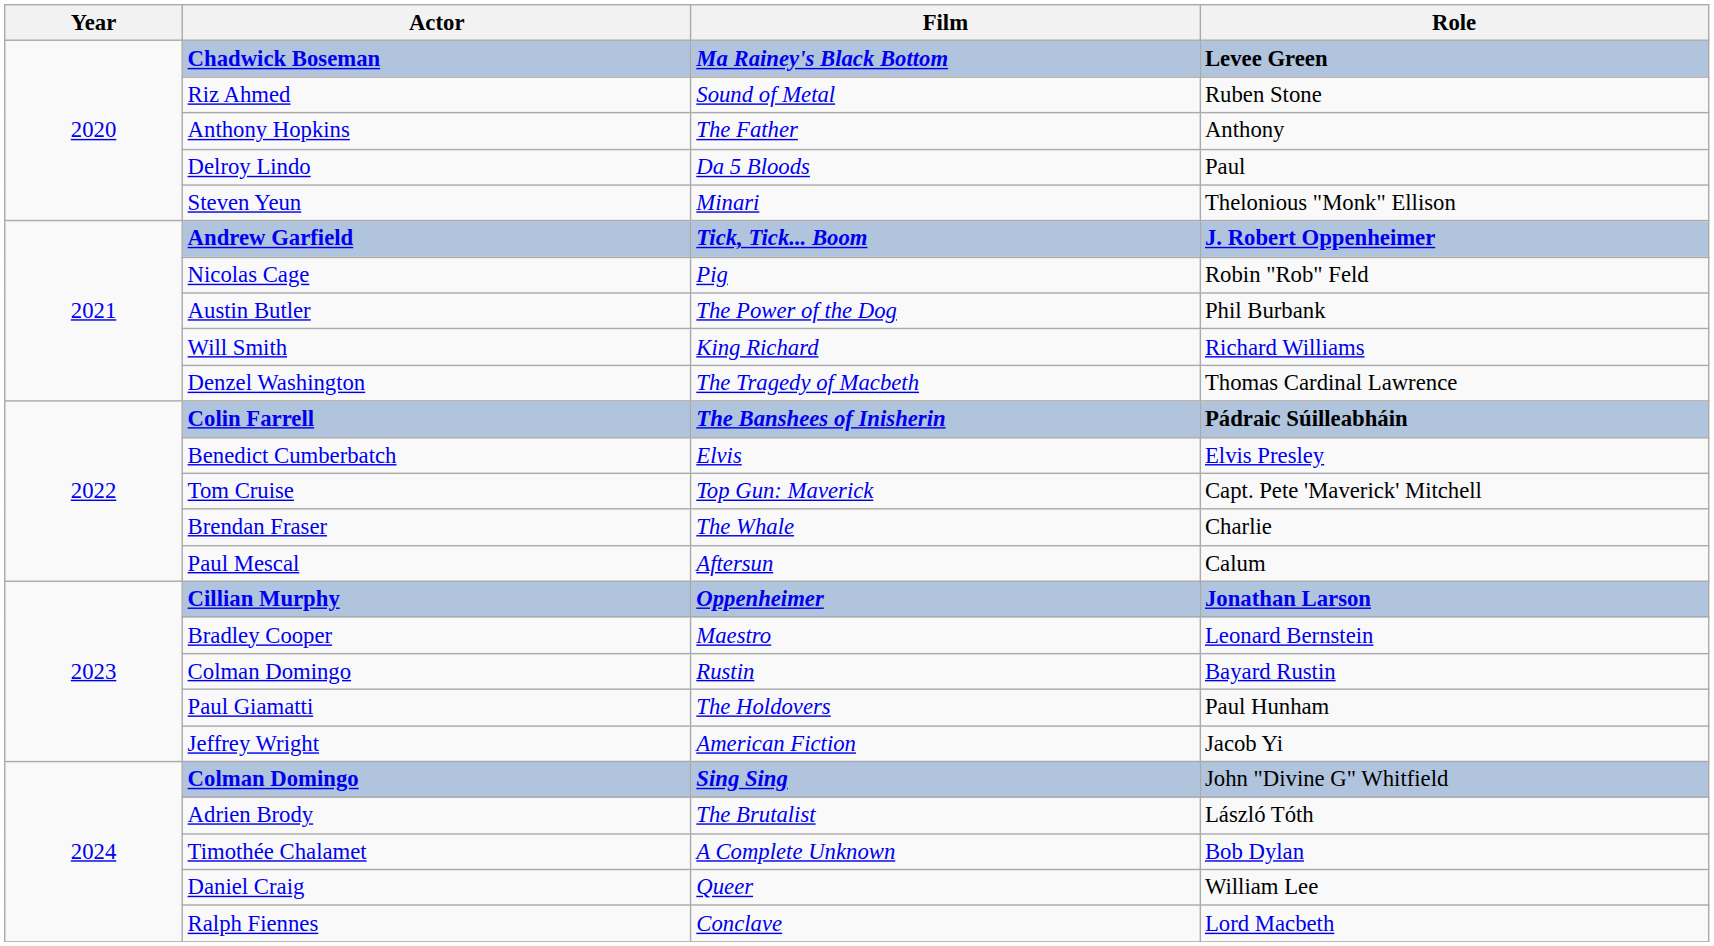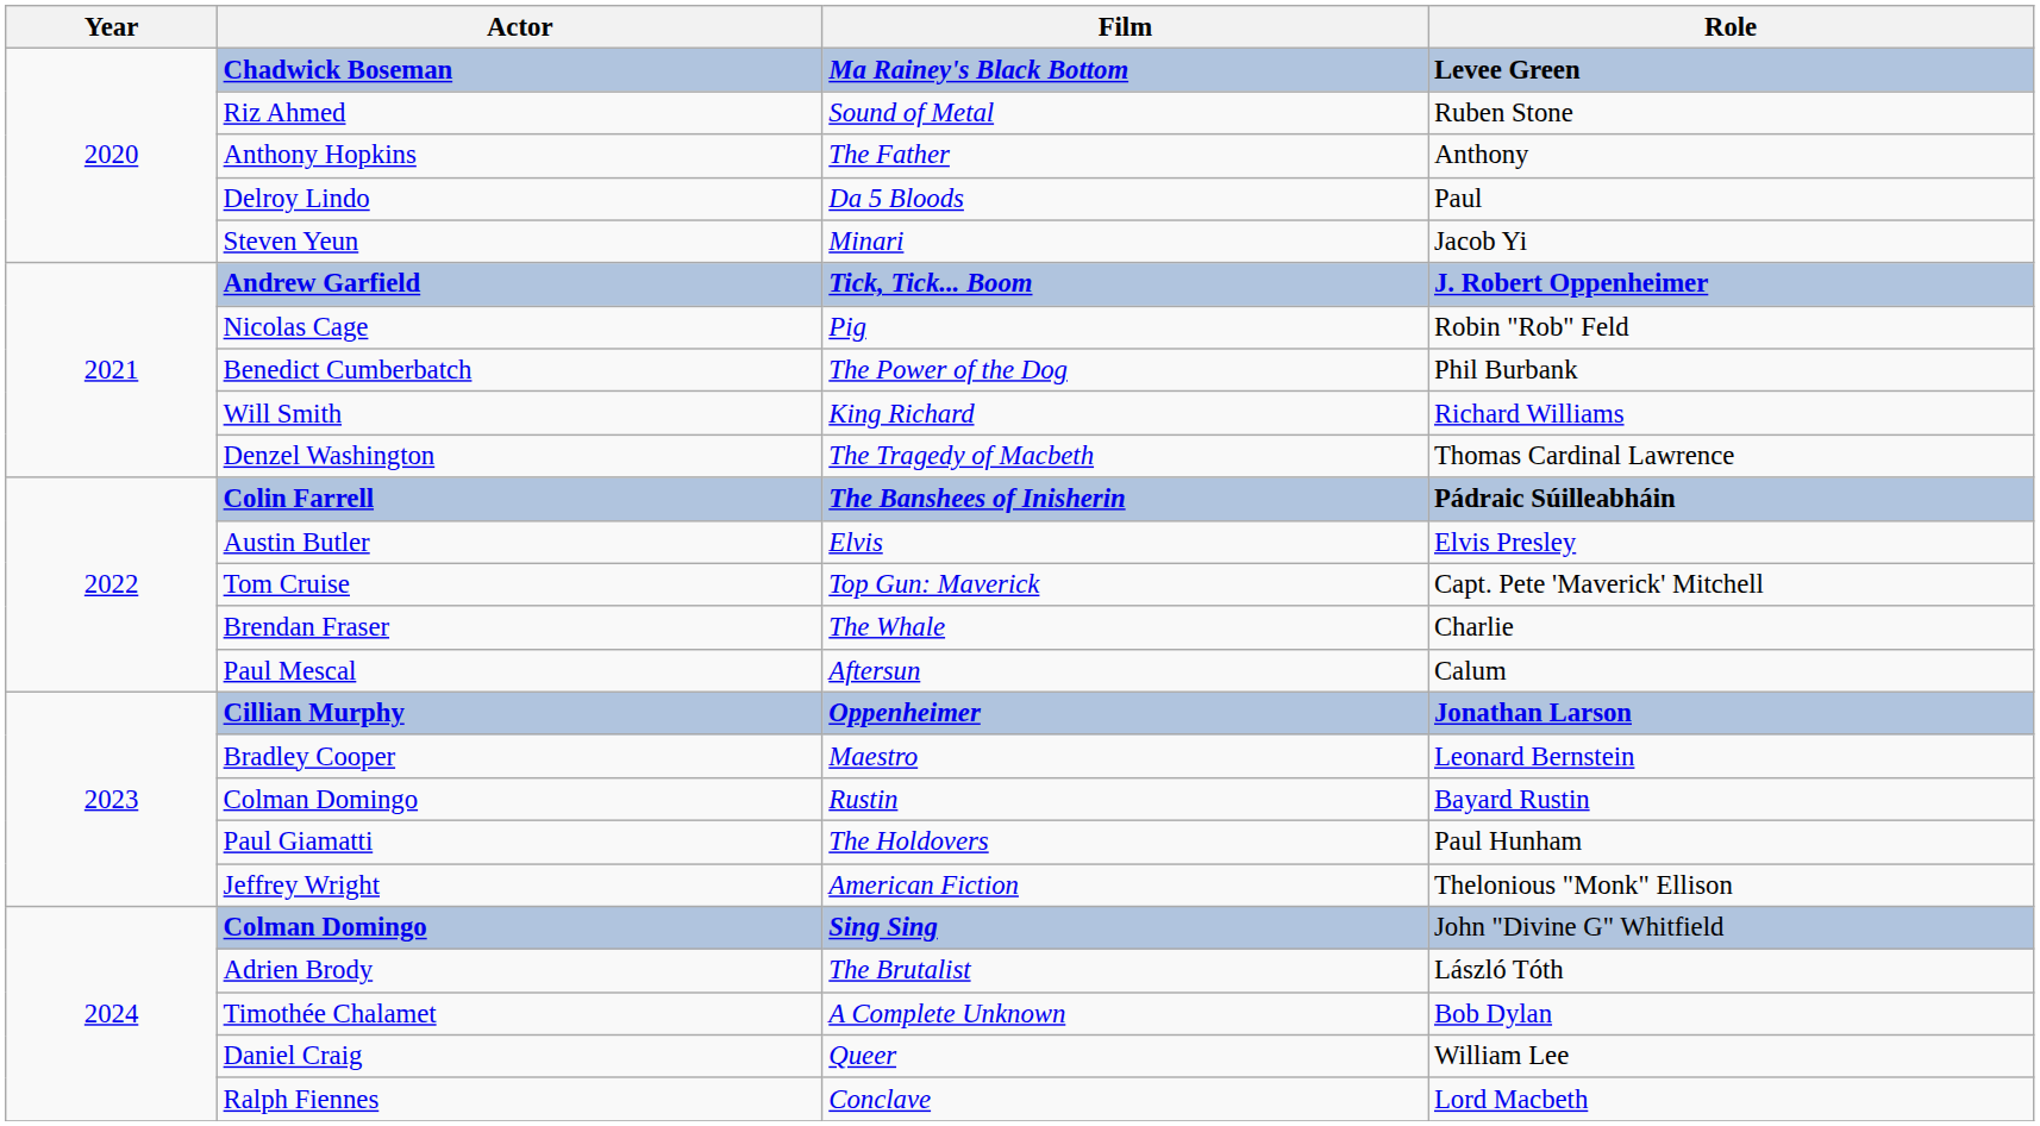Minari | Role: Thelonious "Monk" Ellison -> Jacob Yi
The Power of the Dog | Actor: Austin Butler -> Benedict Cumberbatch
Elvis | Actor: Benedict Cumberbatch -> Austin Butler
American Fiction | Role: Jacob Yi -> Thelonious "Monk" Ellison
